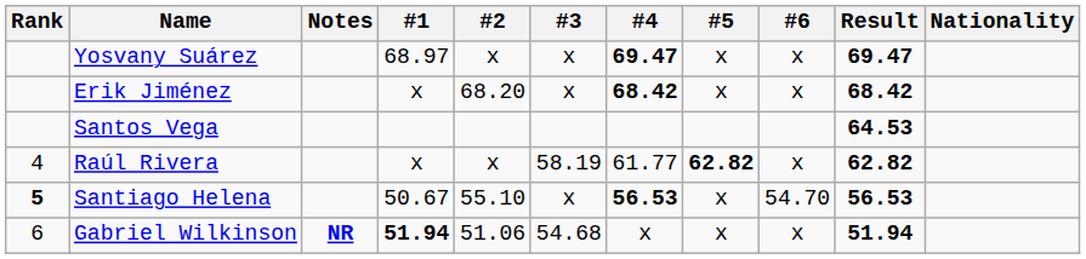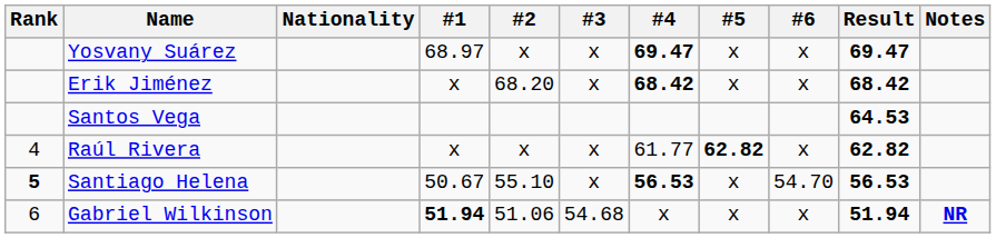columns swapped: Nationality <-> Notes
Raúl Rivera | #3: 58.19 -> x
